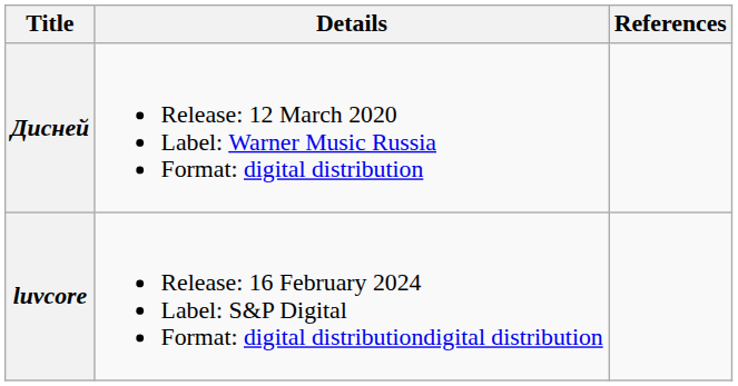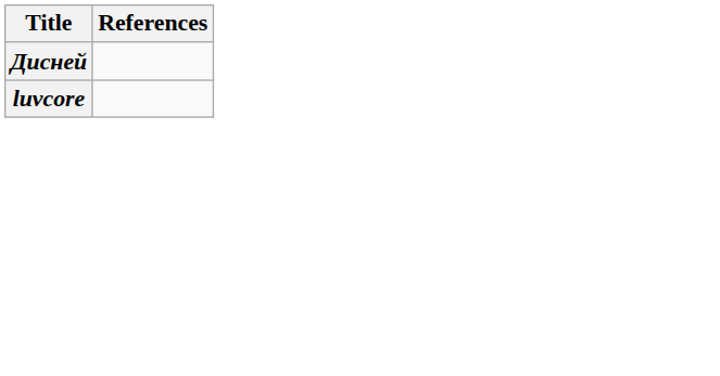- column: Details | Release: 12 March 2020 Label: Warner Music Russia Format: digital distribution | Release: 16 February 2024 Label: S&P Digital Format: digital distributiondigital distribution
